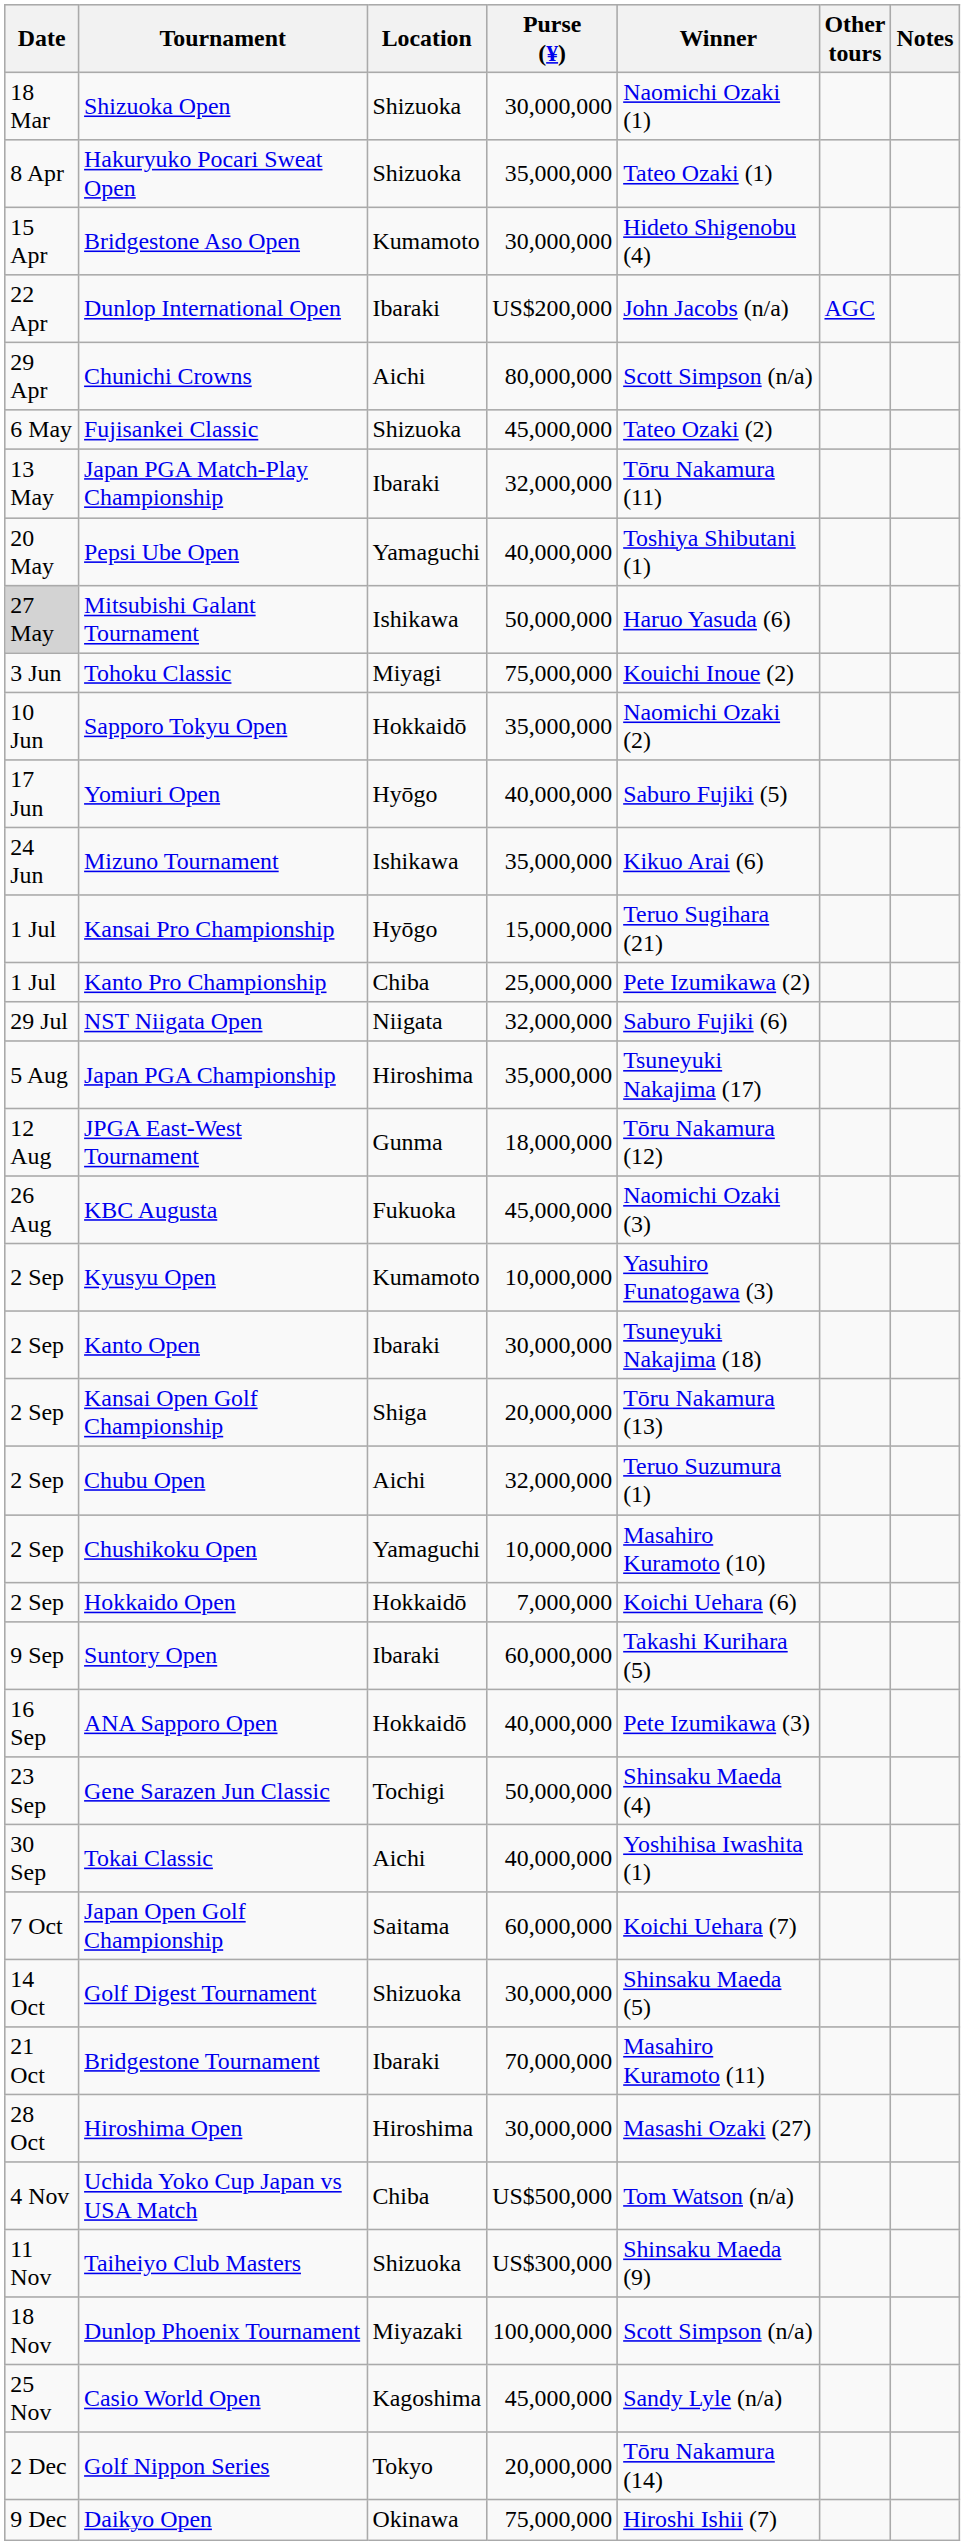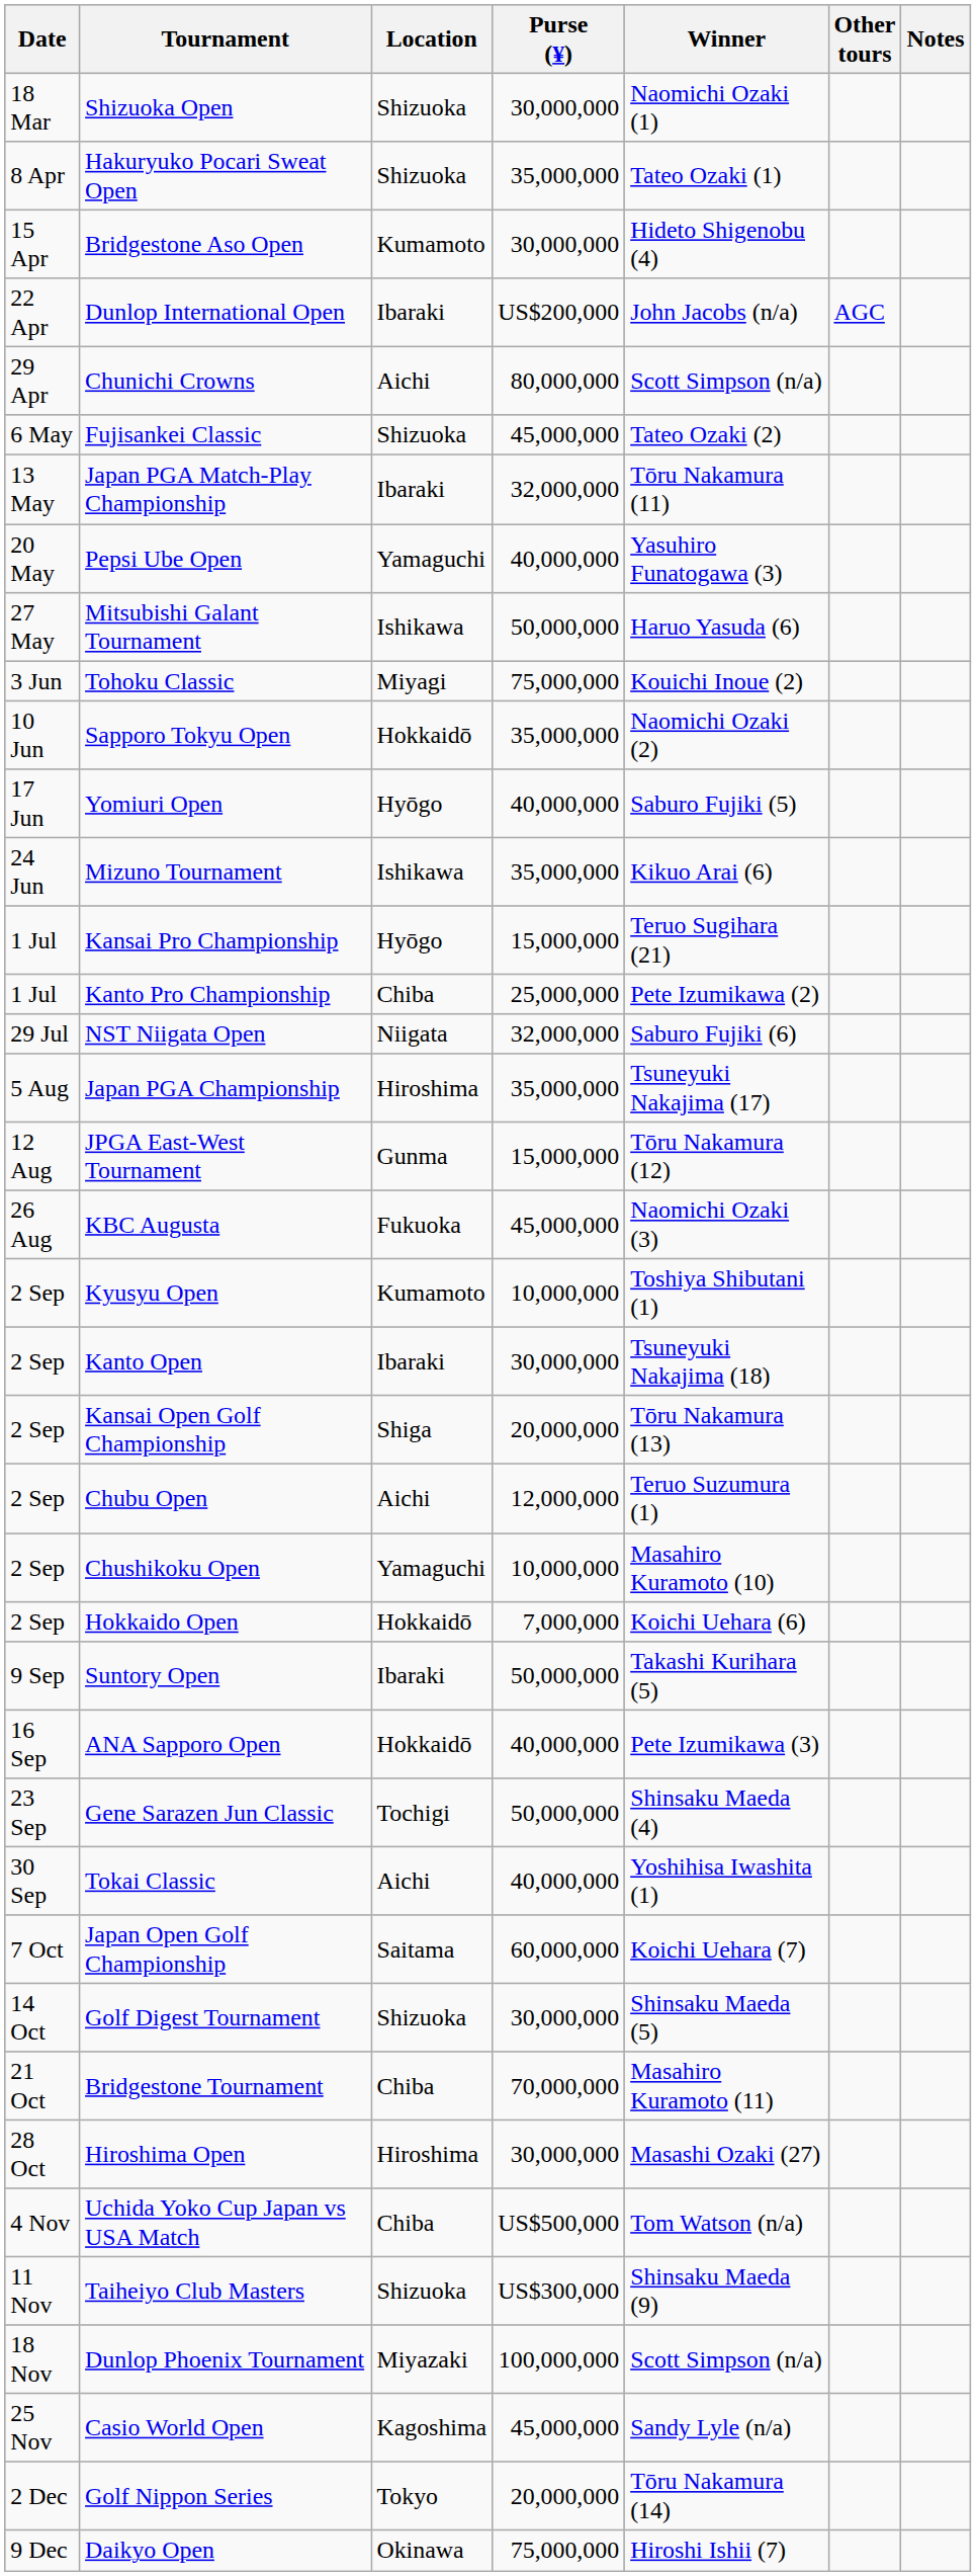Pepsi Ube Open | Winner: Toshiya Shibutani (1) -> Yasuhiro Funatogawa (3)
Mitsubishi Galant Tournament | Date: lightgrey background -> no background
JPGA East-West Tournament | Purse (¥): 18,000,000 -> 15,000,000
Kyusyu Open | Winner: Yasuhiro Funatogawa (3) -> Toshiya Shibutani (1)
Chubu Open | Purse (¥): 32,000,000 -> 12,000,000
Suntory Open | Purse (¥): 60,000,000 -> 50,000,000
Bridgestone Tournament | Location: Ibaraki -> Chiba
